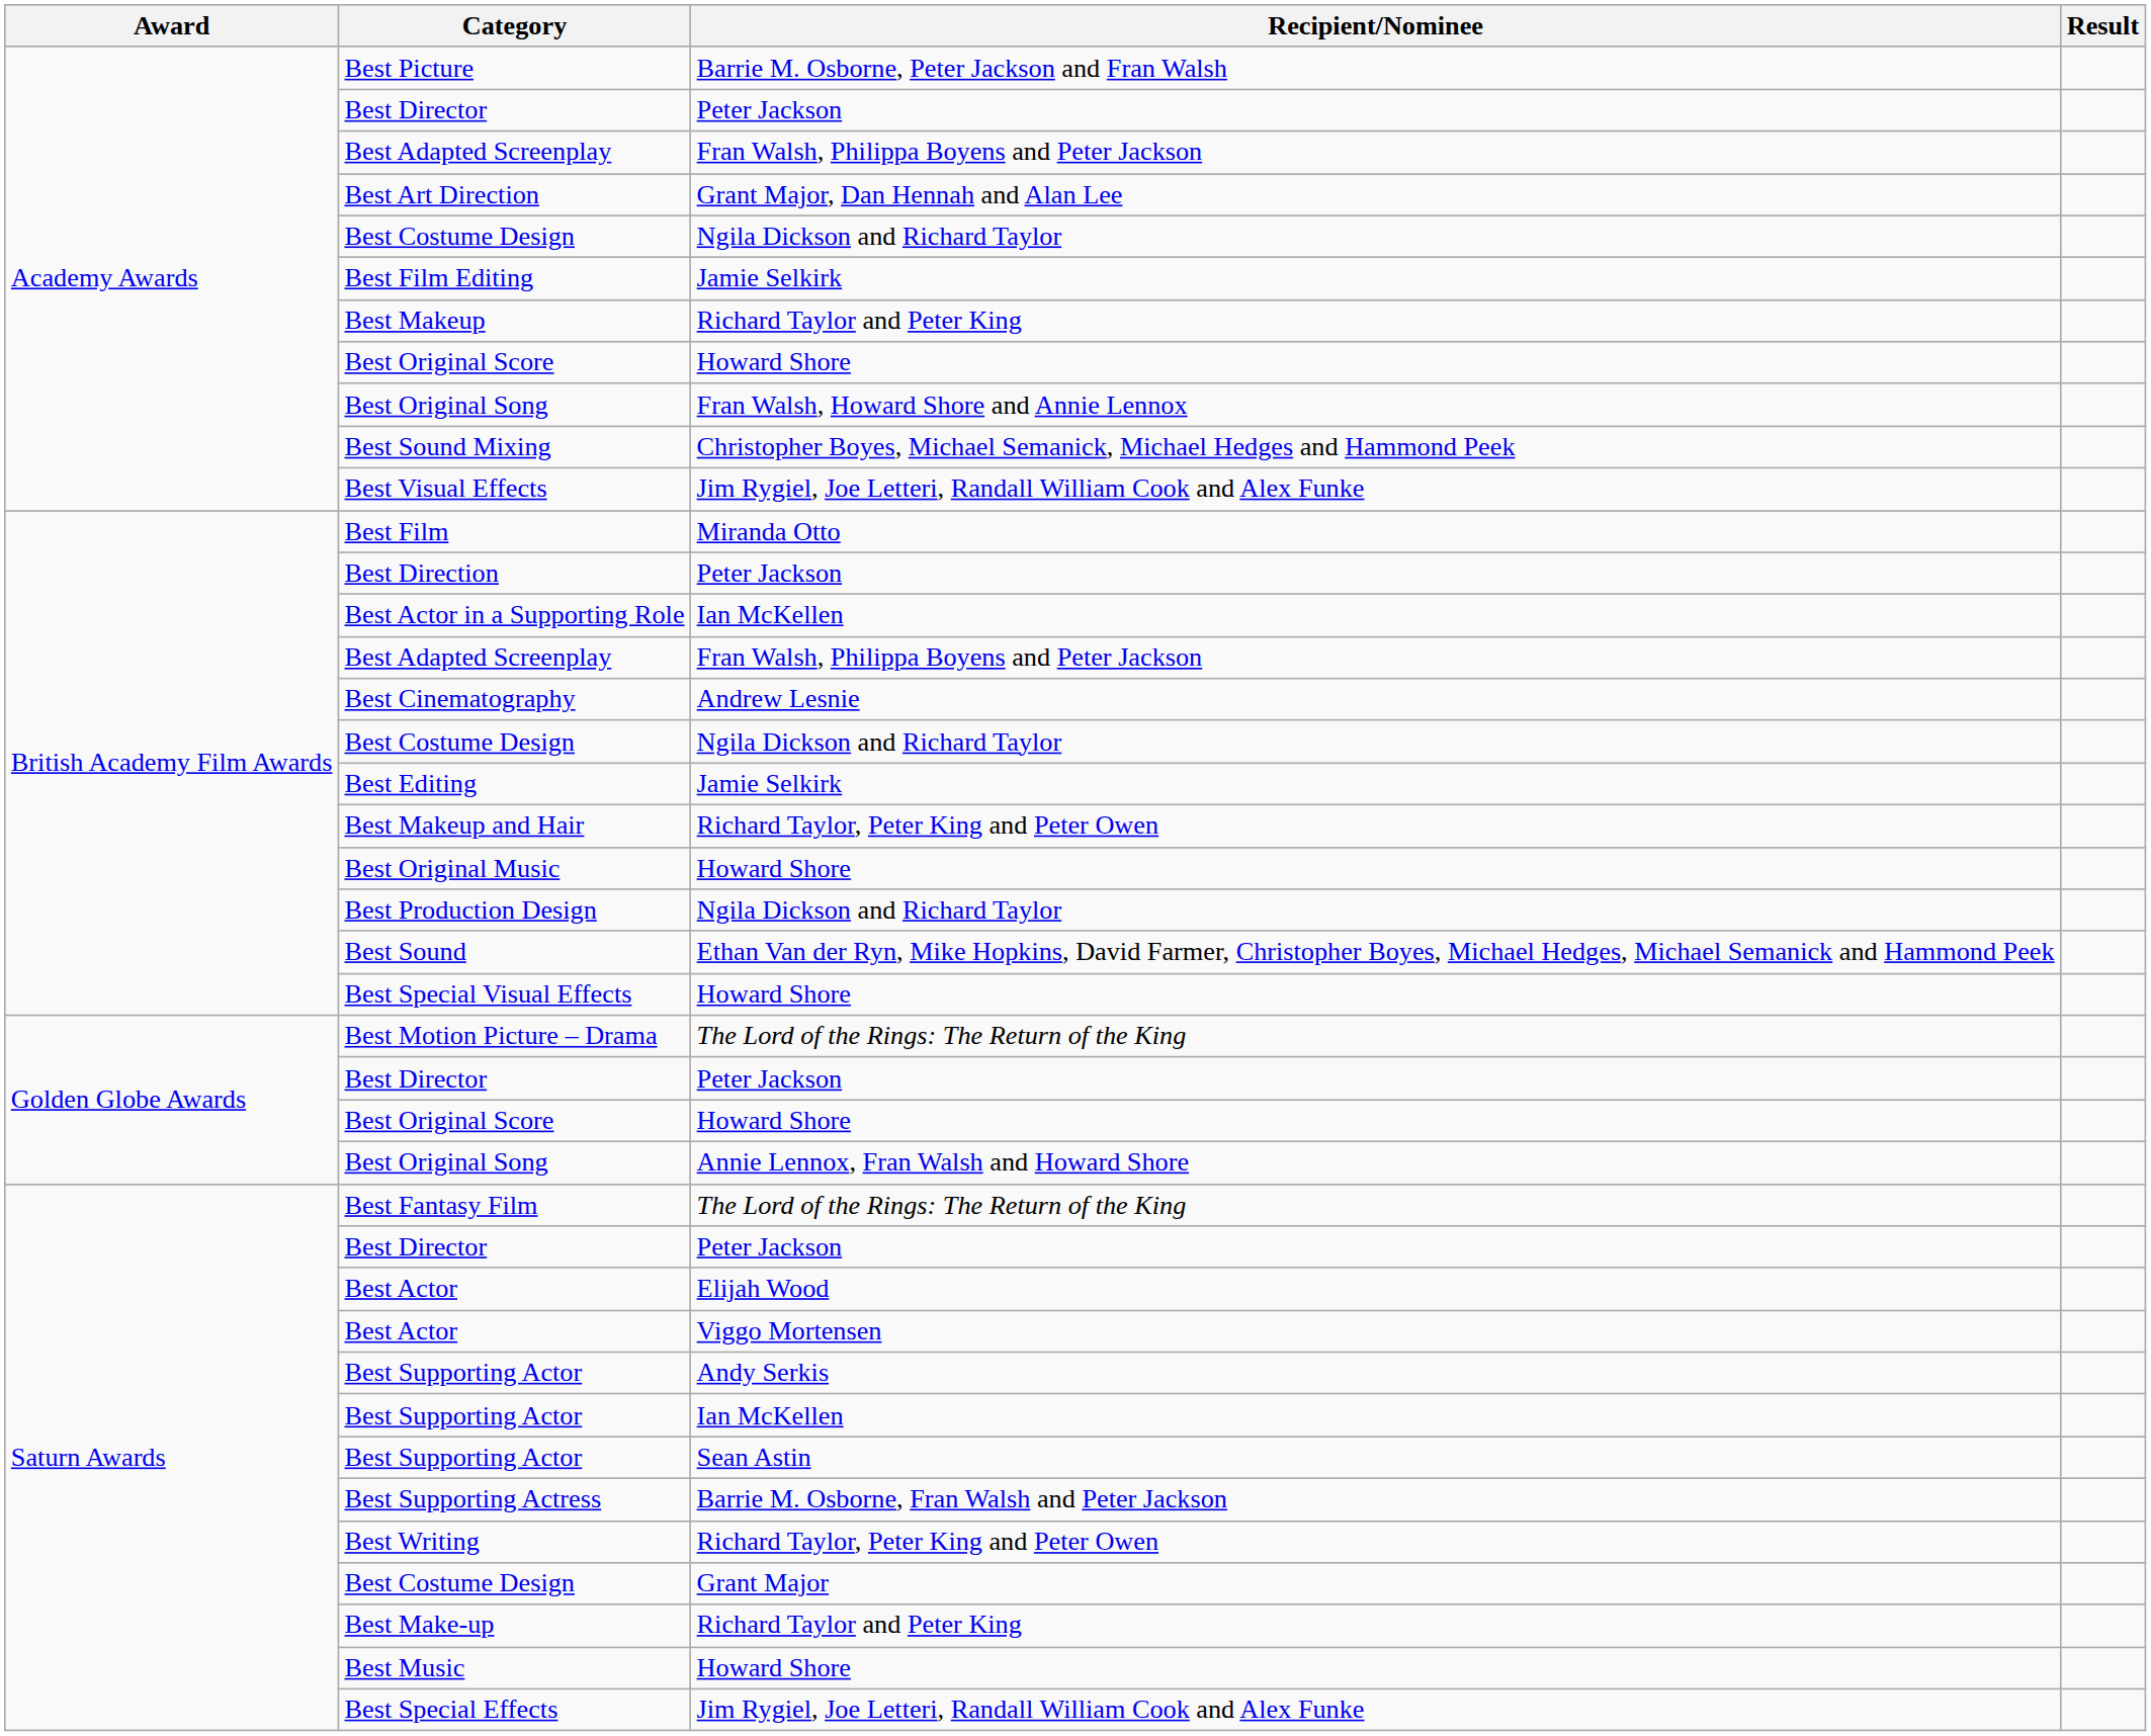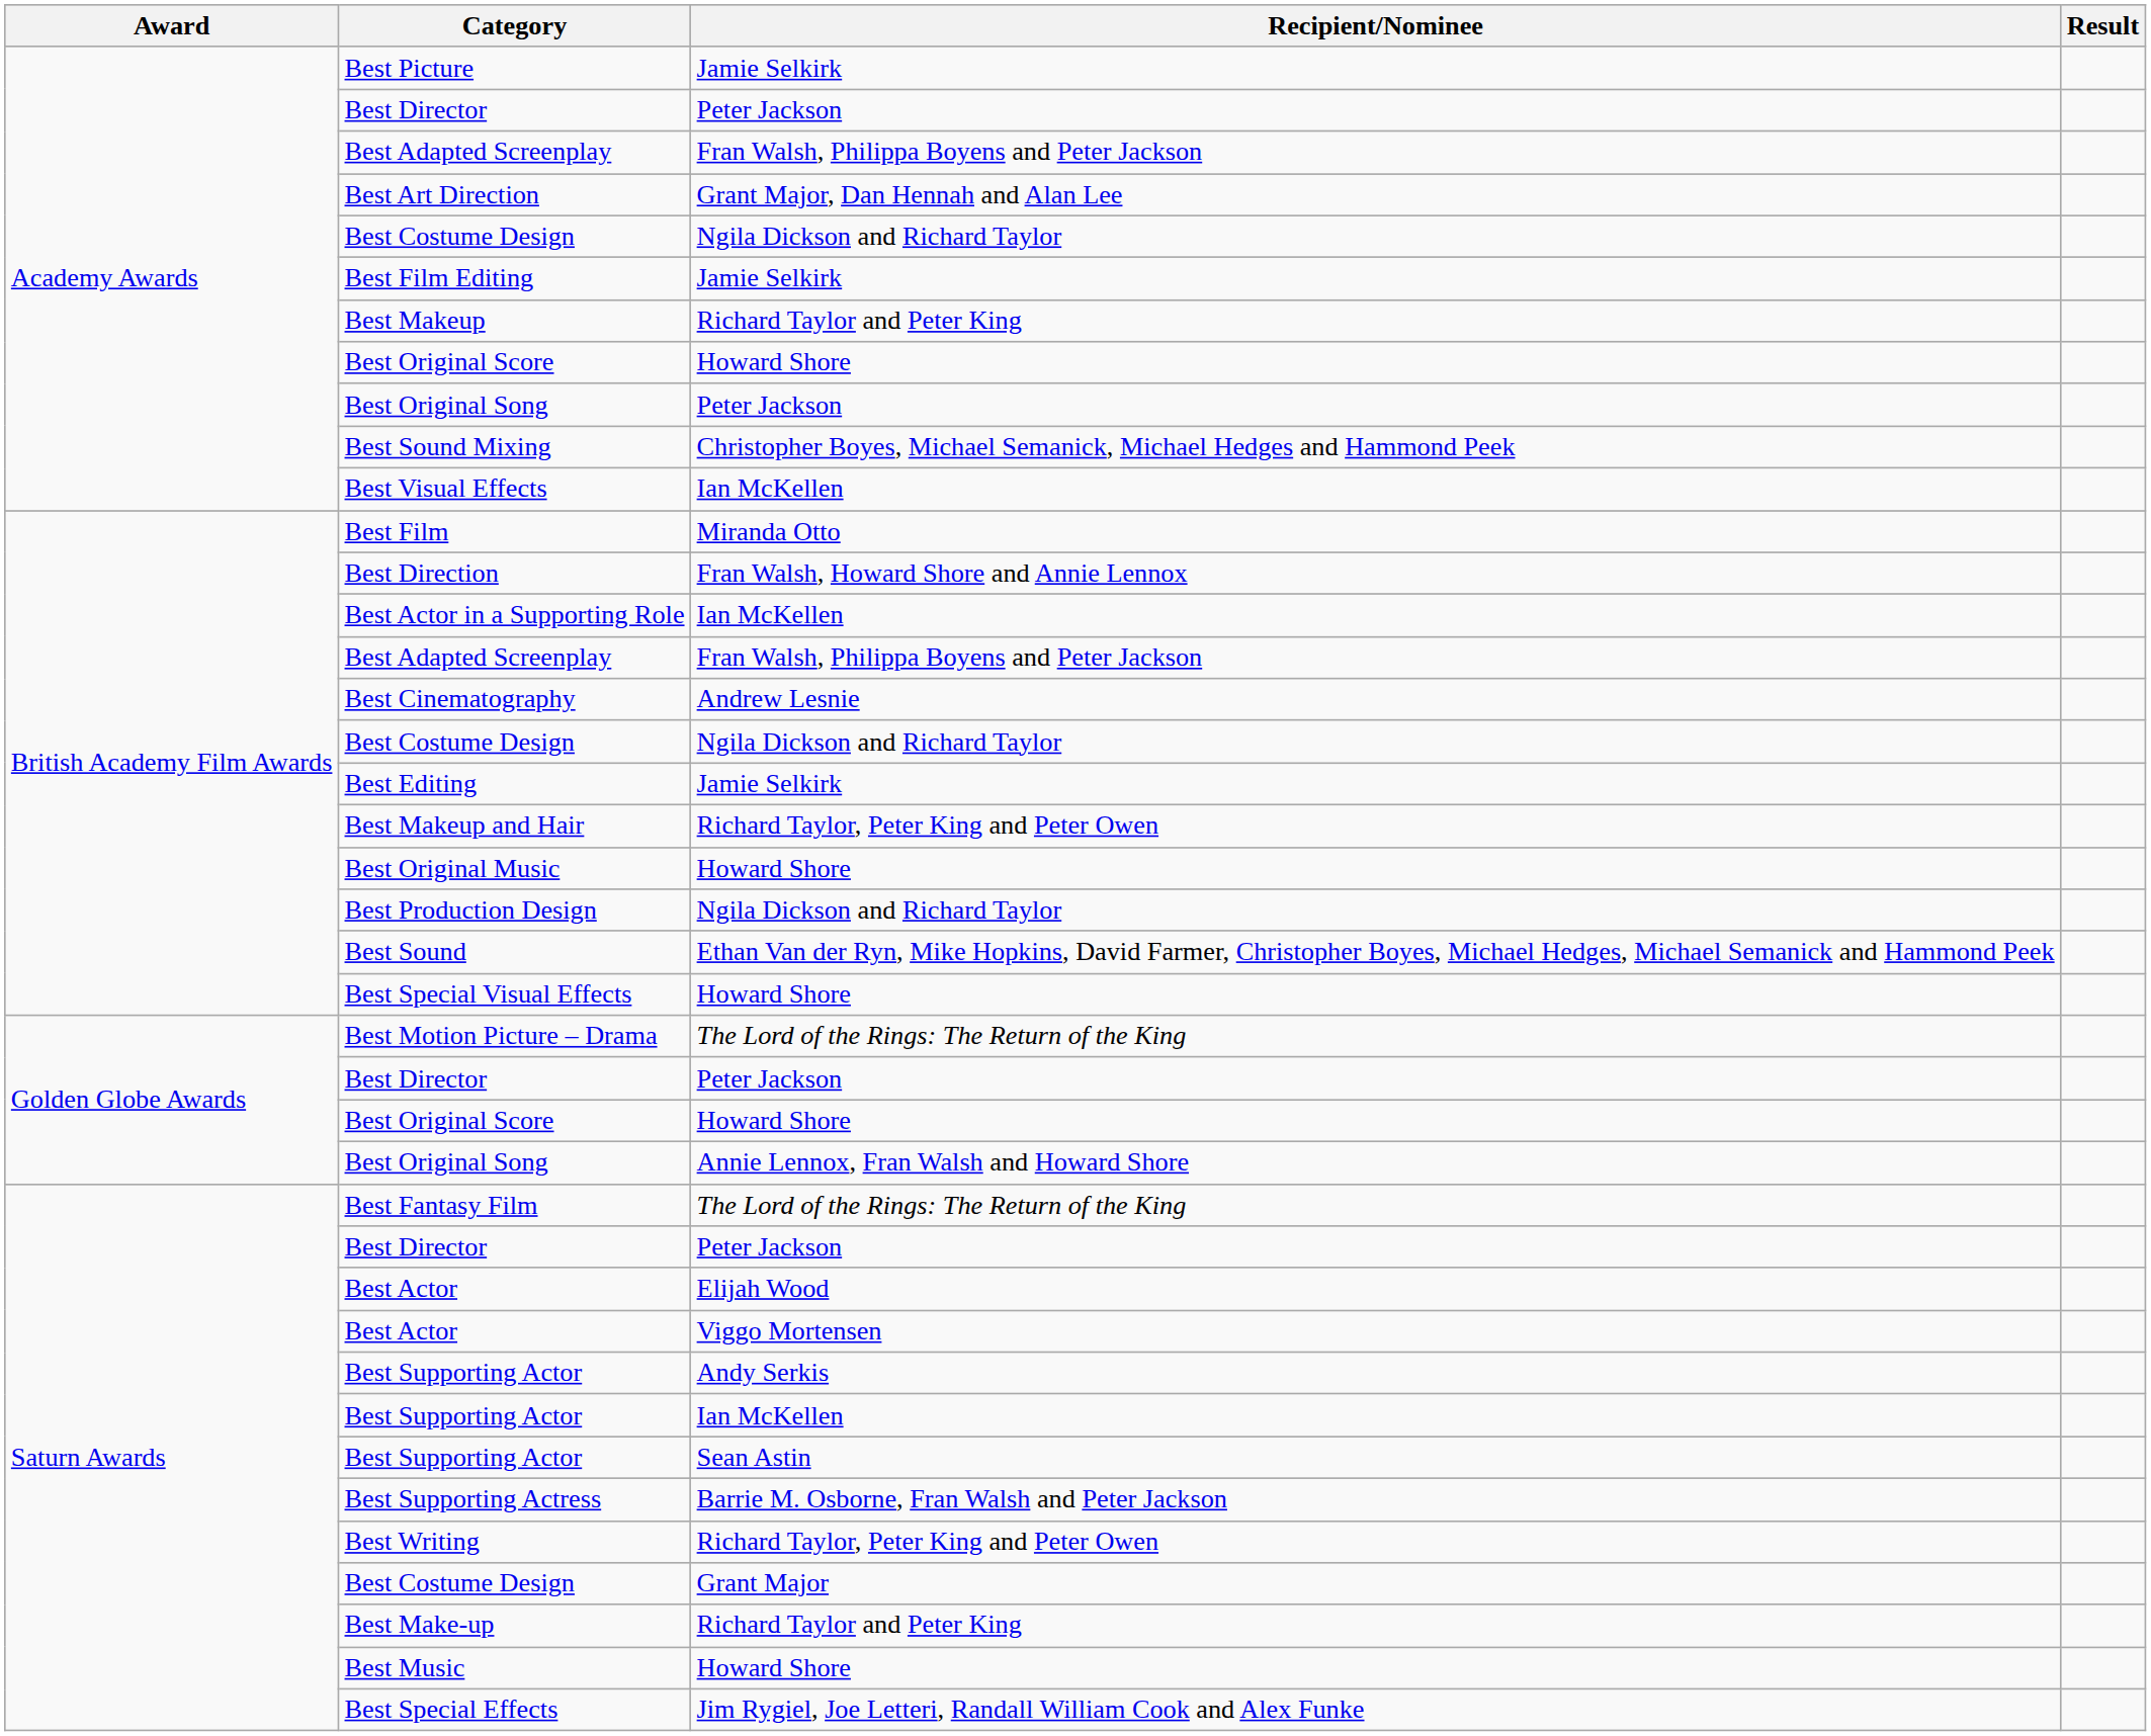Best Picture | Recipient/Nominee: Barrie M. Osborne, Peter Jackson and Fran Walsh -> Jamie Selkirk
Academy Awards / Best Original Song | Recipient/Nominee: Fran Walsh, Howard Shore and Annie Lennox -> Peter Jackson
Best Visual Effects | Recipient/Nominee: Jim Rygiel, Joe Letteri, Randall William Cook and Alex Funke -> Ian McKellen
Best Direction | Recipient/Nominee: Peter Jackson -> Fran Walsh, Howard Shore and Annie Lennox
